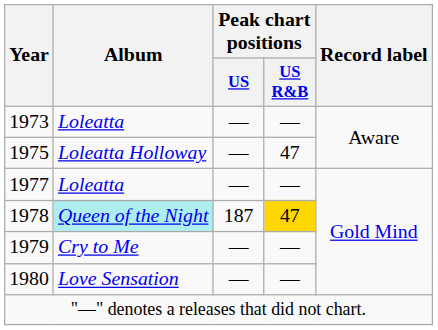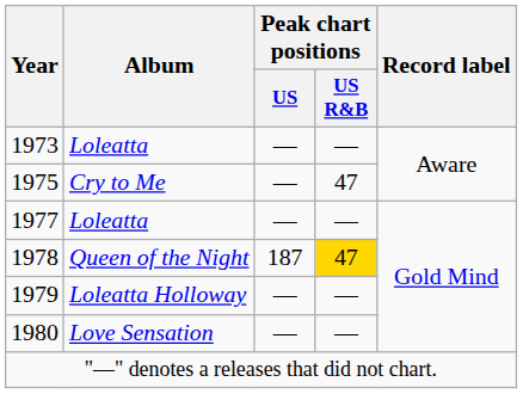1975 | Album: Loleatta Holloway -> Cry to Me
1978 | Album: paleturquoise background -> no background
1979 | Album: Cry to Me -> Loleatta Holloway
